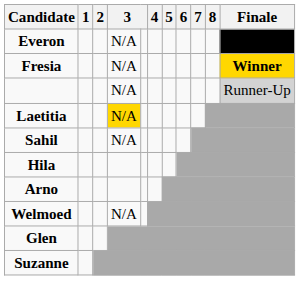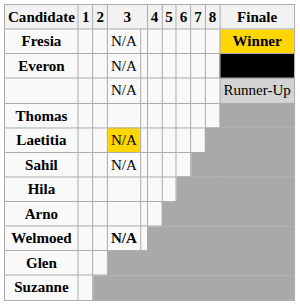rows swapped: Fresia <-> Everon
+ row: Thomas
Welmoed | column 4: normal -> bold
